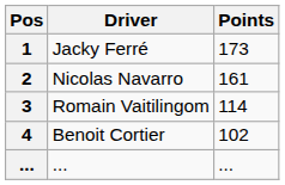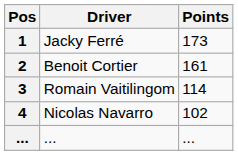2 | Driver: Nicolas Navarro -> Benoit Cortier
4 | Driver: Benoit Cortier -> Nicolas Navarro
